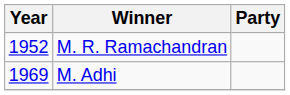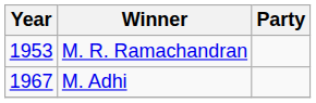M. R. Ramachandran | Year: 1952 -> 1953
M. Adhi | Year: 1969 -> 1967
